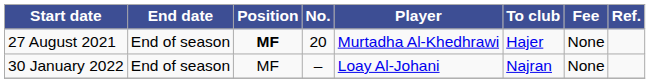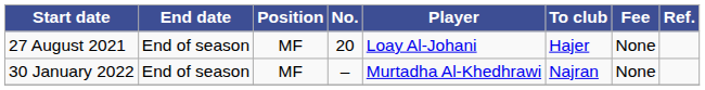27 August 2021 | Position: bold -> normal
27 August 2021 | Player: Murtadha Al-Khedhrawi -> Loay Al-Johani
30 January 2022 | Player: Loay Al-Johani -> Murtadha Al-Khedhrawi
